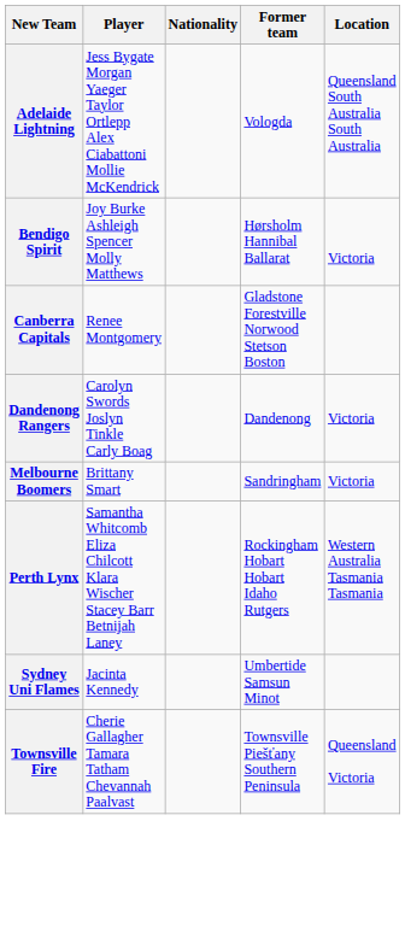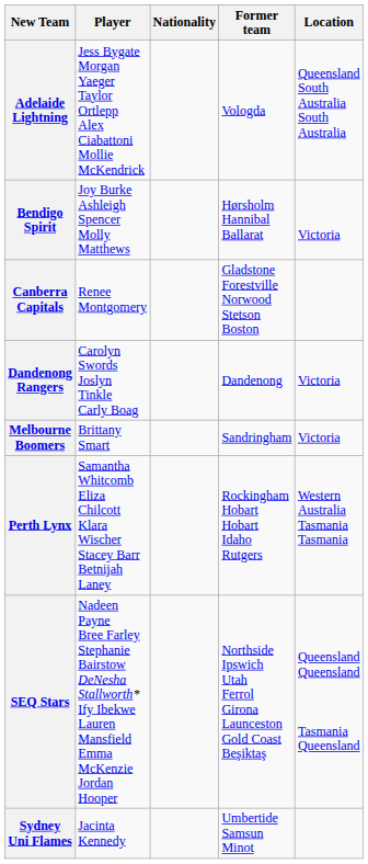+ row: SEQ Stars | Nadeen Payne Bree Farley Stephanie Bairstow DeNesha Stallworth* Ify Ibekwe Lauren Mansfield Emma McKenzie Jordan Hooper | Northside Ipswich Utah Ferrol Girona Launceston Gold Coast Beşiktaş | Queensland Queensland Tasmania Queensland
- row: Townsville Fire | Cherie Gallagher Tamara Tatham Chevannah Paalvast | Townsville Piešťany Southern Peninsula | Queensland Victoria
